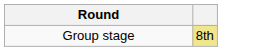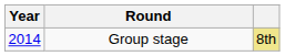+ column: Year | 2014
